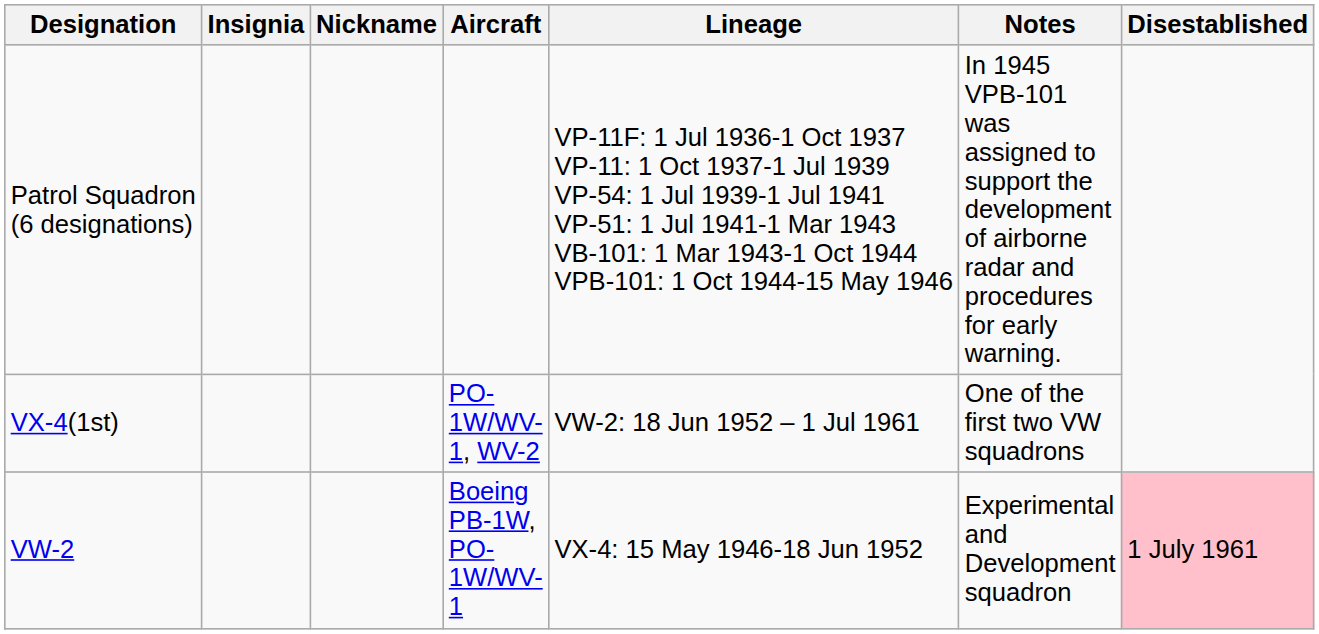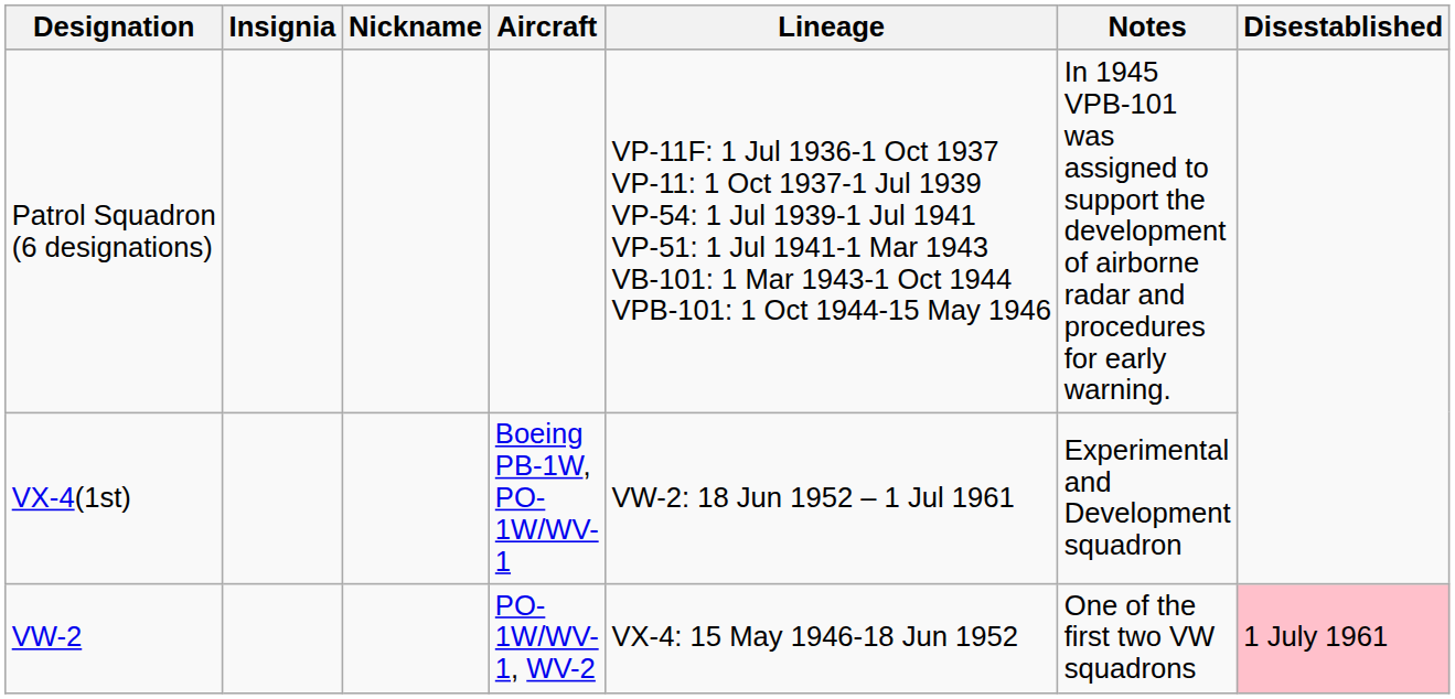VX-4(1st) | Aircraft: PO-1W/WV-1, WV-2 -> Boeing PB-1W, PO-1W/WV-1
VX-4(1st) | Notes: One of the first two VW squadrons -> Experimental and Development squadron
VW-2 | Aircraft: Boeing PB-1W, PO-1W/WV-1 -> PO-1W/WV-1, WV-2
VW-2 | Notes: Experimental and Development squadron -> One of the first two VW squadrons
